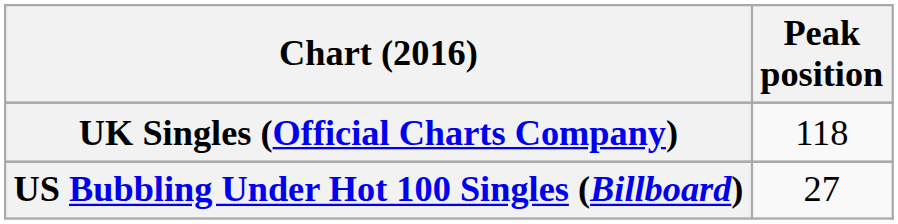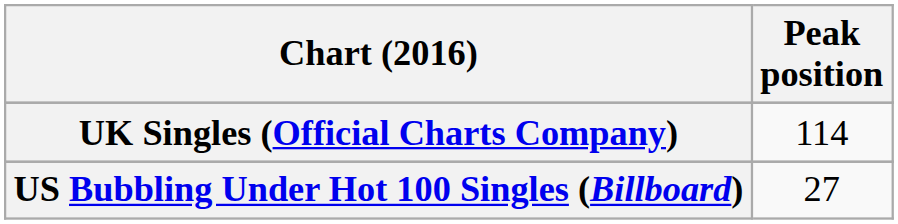UK Singles (Official Charts Company) | Peak position: 118 -> 114
